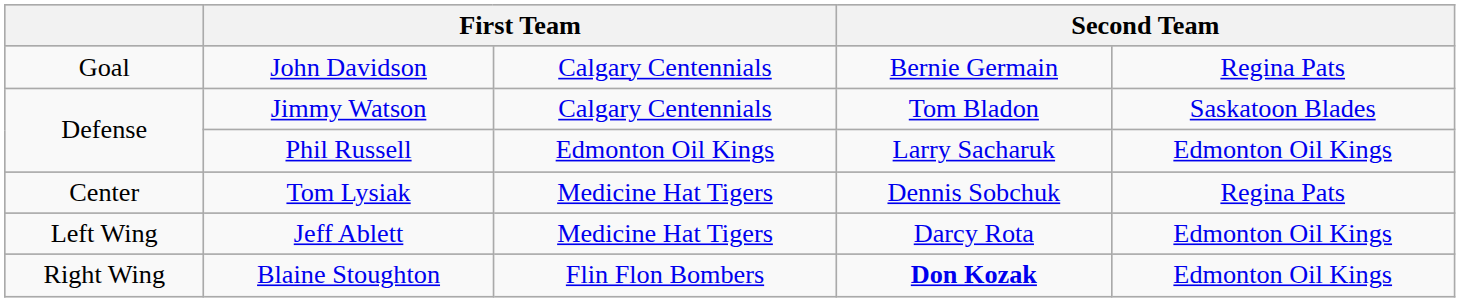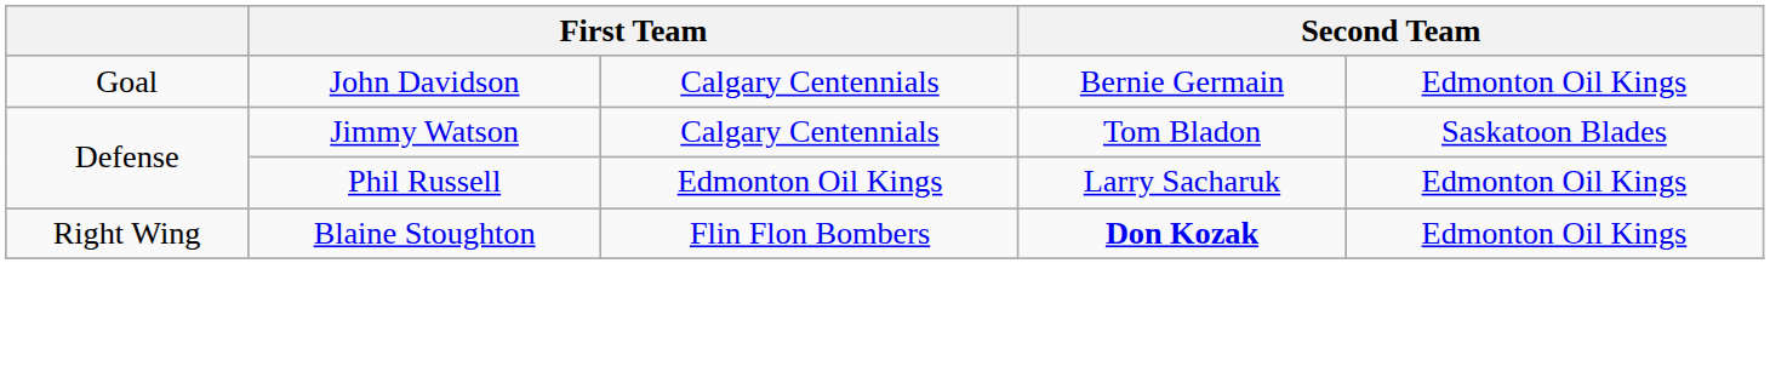John Davidson | column 5: Regina Pats -> Edmonton Oil Kings
- row: Center | Tom Lysiak | Medicine Hat Tigers | Dennis Sobchuk | Regina Pats
- row: Left Wing | Jeff Ablett | Medicine Hat Tigers | Darcy Rota | Edmonton Oil Kings
